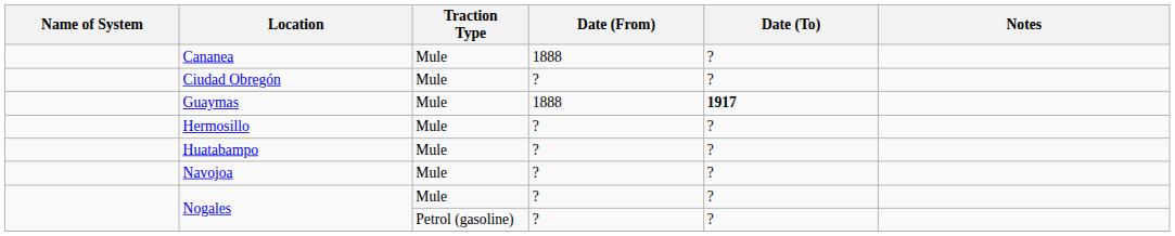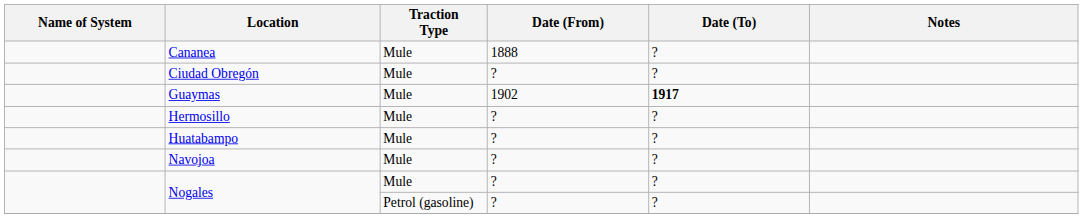Guaymas | Date (From): 1888 -> 1902
